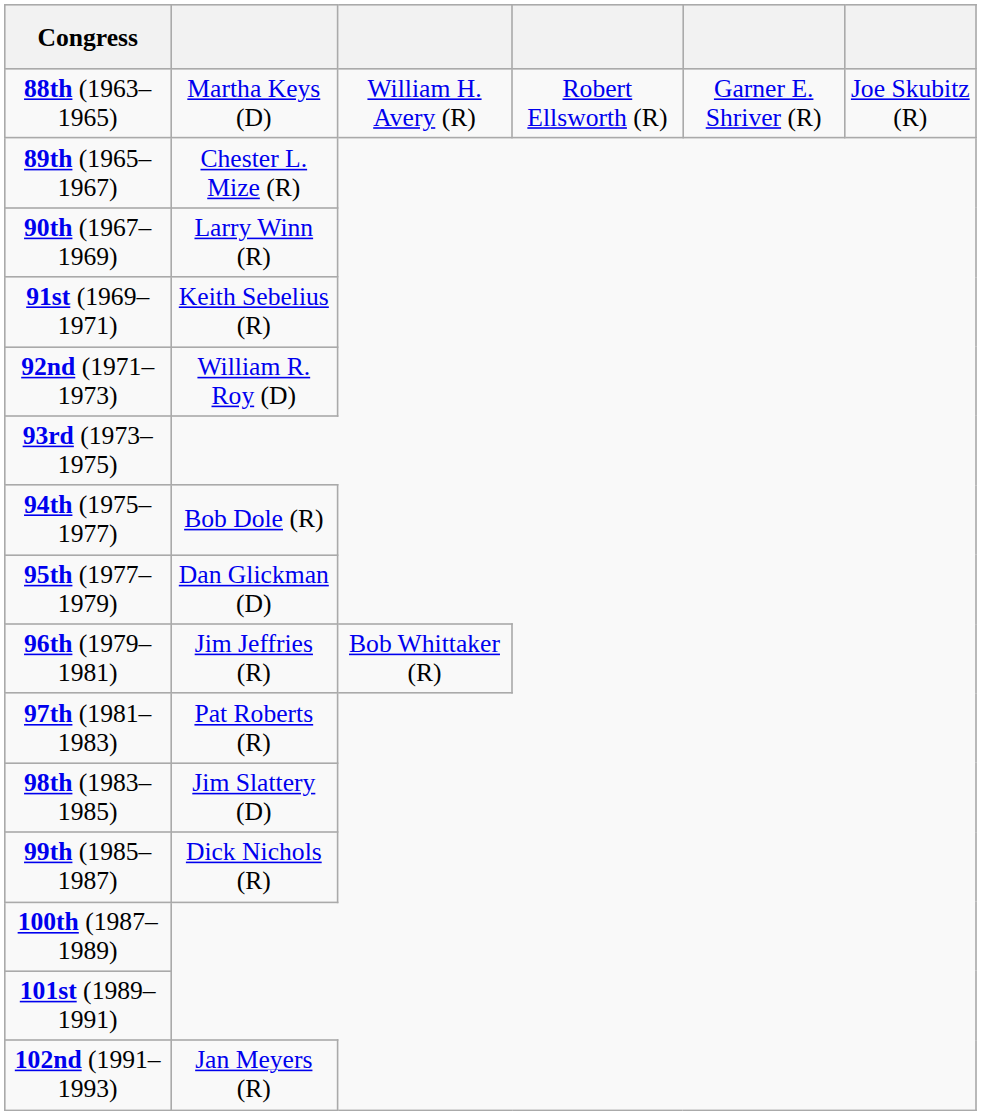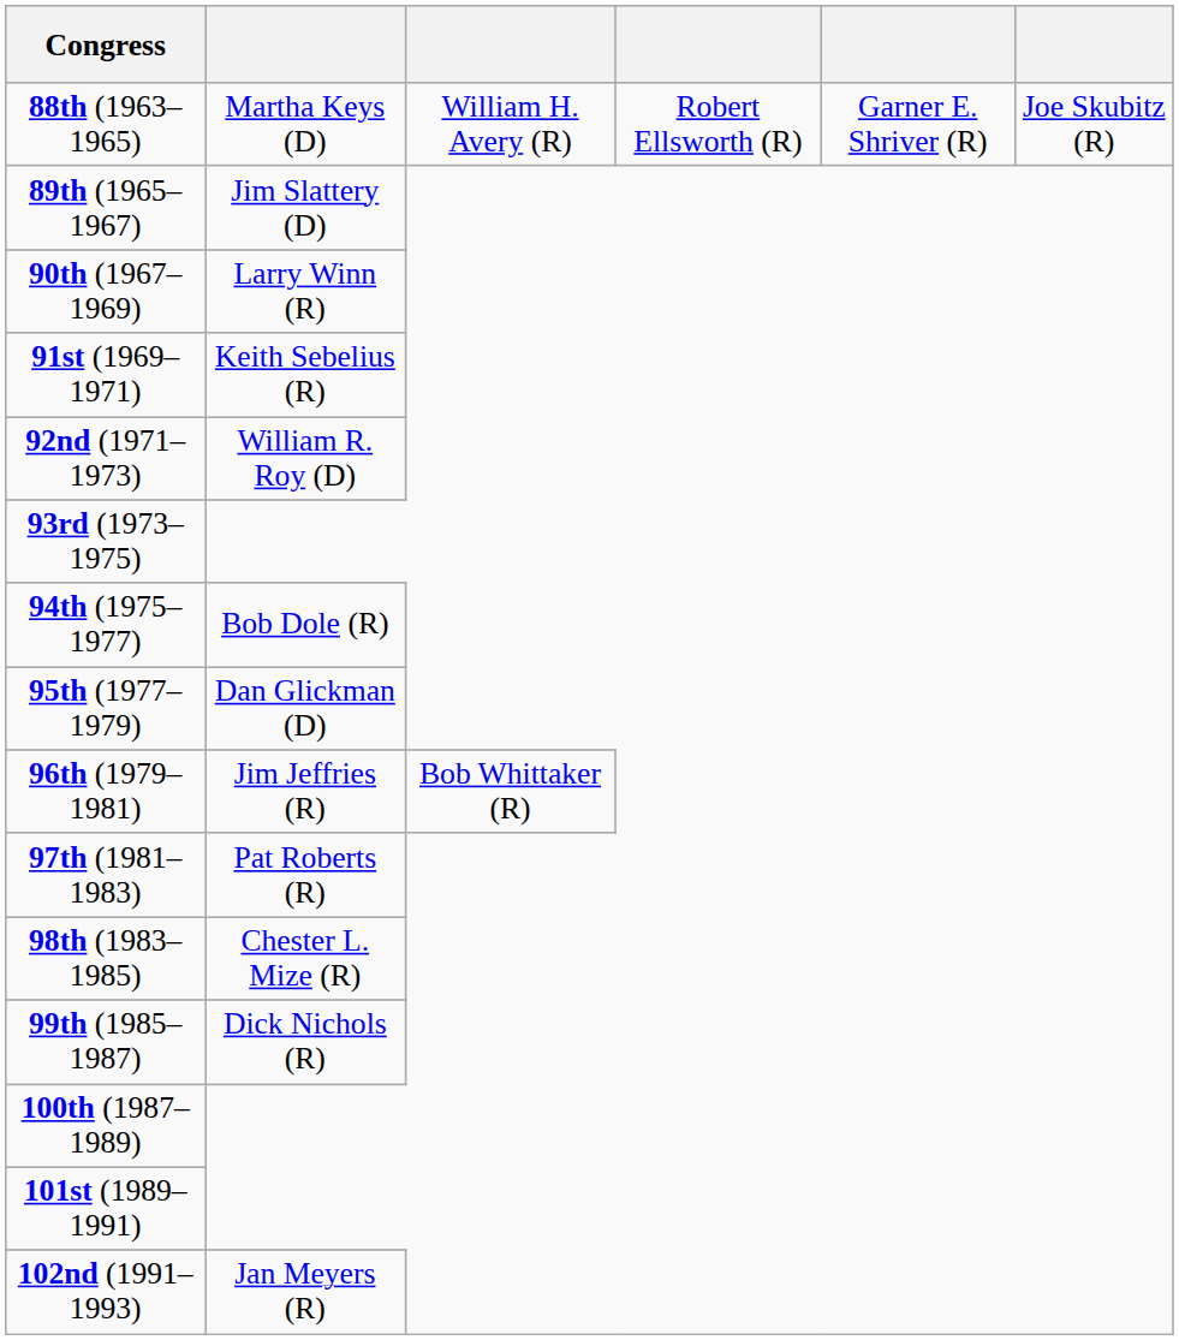89th (1965–1967) | column 2: Chester L. Mize (R) -> Jim Slattery (D)
98th (1983–1985) | column 2: Jim Slattery (D) -> Chester L. Mize (R)
